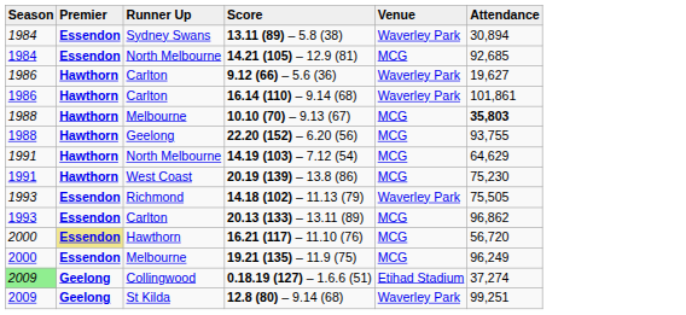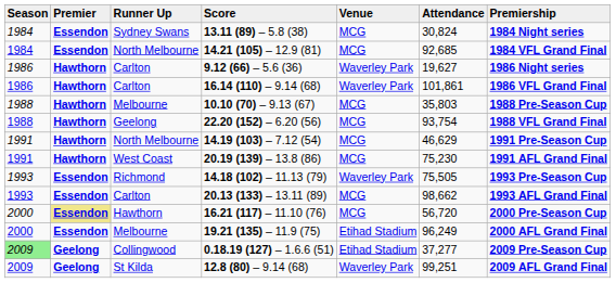+ column: Premiership | 1984 Night series | 1984 VFL Grand Final | 1986 Night series | 1986 VFL Grand Final | 1988 Pre-Season Cup | 1988 VFL Grand Final | 1991 Pre-Season Cup | 1991 AFL Grand Final | 1993 Pre-Season Cup | 1993 AFL Grand Final | 2000 Pre-Season Cup | 2000 AFL Grand Final | 2009 Pre-Season Cup | 2009 AFL Grand Final
13.11 (89) – 5.8 (38) | Venue: Waverley Park -> MCG
13.11 (89) – 5.8 (38) | Attendance: 30,894 -> 30,824
10.10 (70) – 9.13 (67) | Attendance: bold -> normal
22.20 (152) – 6.20 (56) | Attendance: 93,755 -> 93,754
14.19 (103) – 7.12 (54) | Attendance: 64,629 -> 46,629
20.13 (133) – 13.11 (89) | Attendance: 96,862 -> 98,662
19.21 (135) – 11.9 (75) | Venue: MCG -> Etihad Stadium
0.18.19 (127) – 1.6.6 (51) | Attendance: 37,274 -> 37,277
